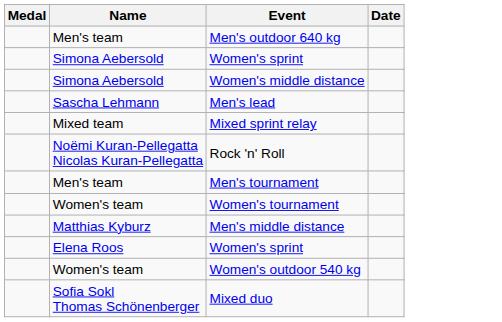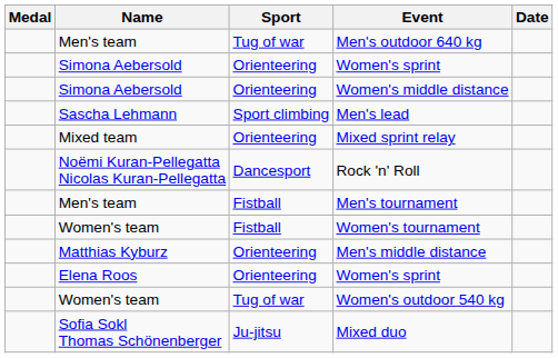+ column: Sport | Tug of war | Orienteering | Orienteering | Sport climbing | Orienteering | Dancesport | Fistball | Fistball | Orienteering | Orienteering | Tug of war | Ju-jitsu
